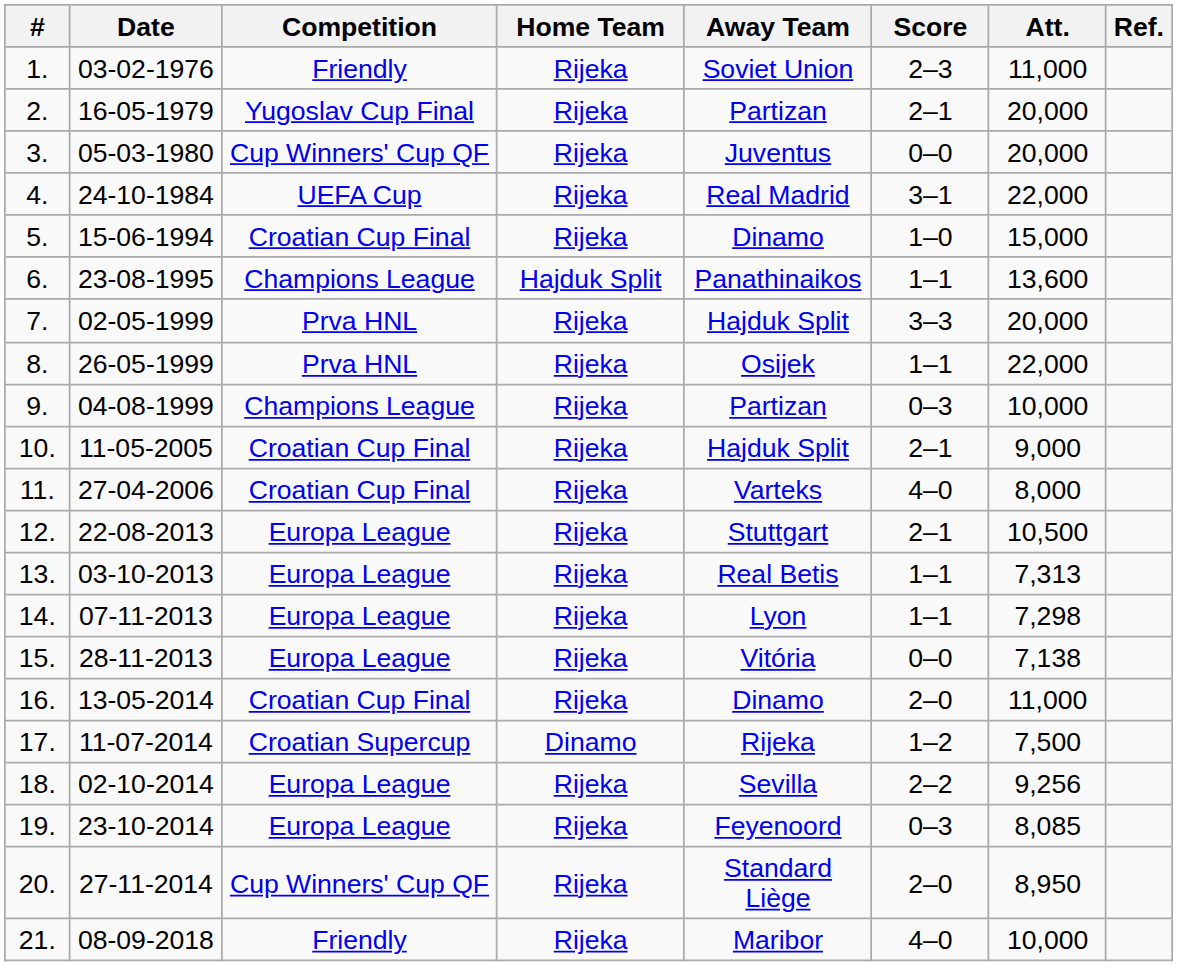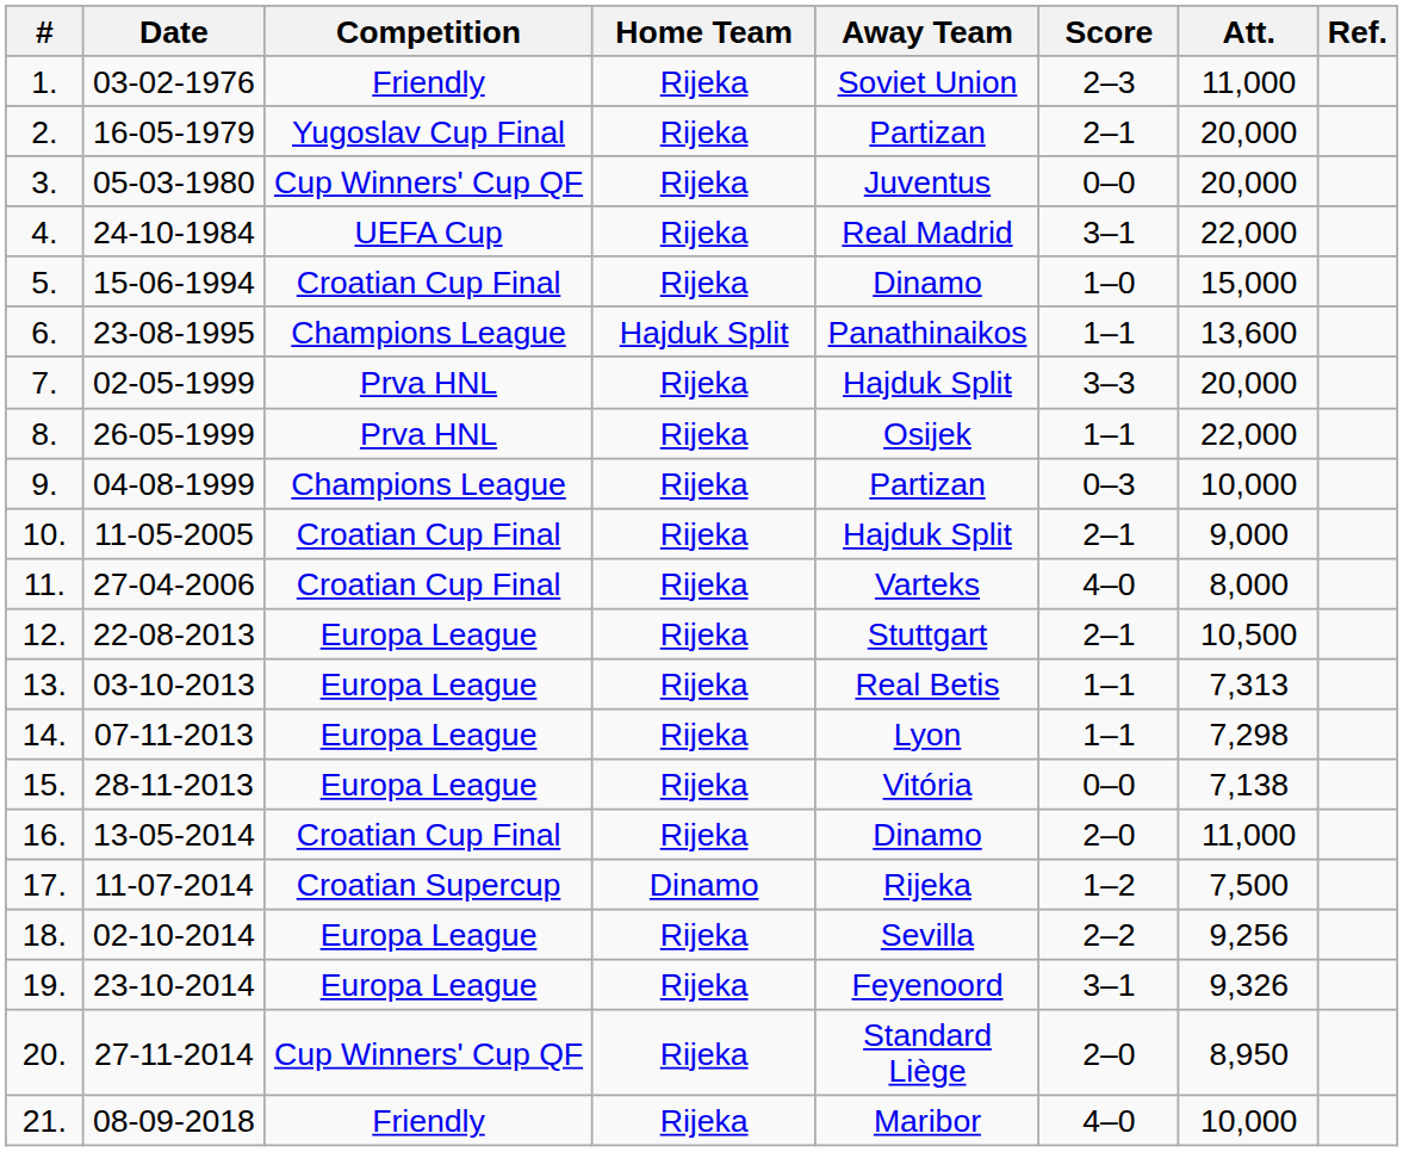19. | Score: 0–3 -> 3–1
19. | Att.: 8,085 -> 9,326
